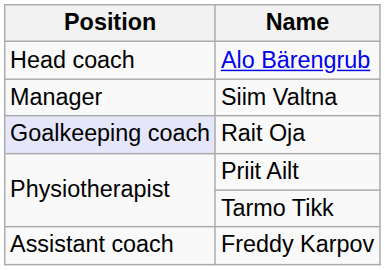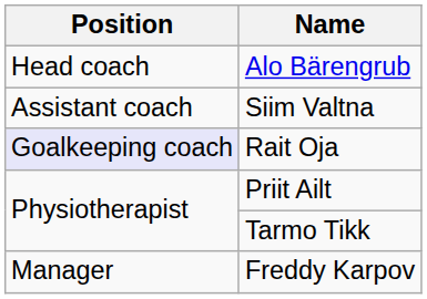Siim Valtna | Position: Manager -> Assistant coach
Freddy Karpov | Position: Assistant coach -> Manager
